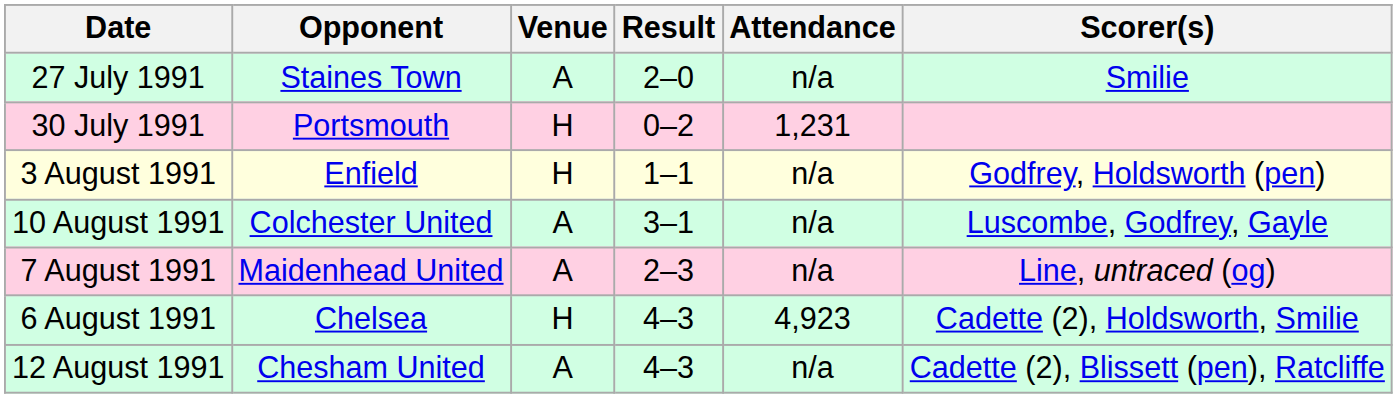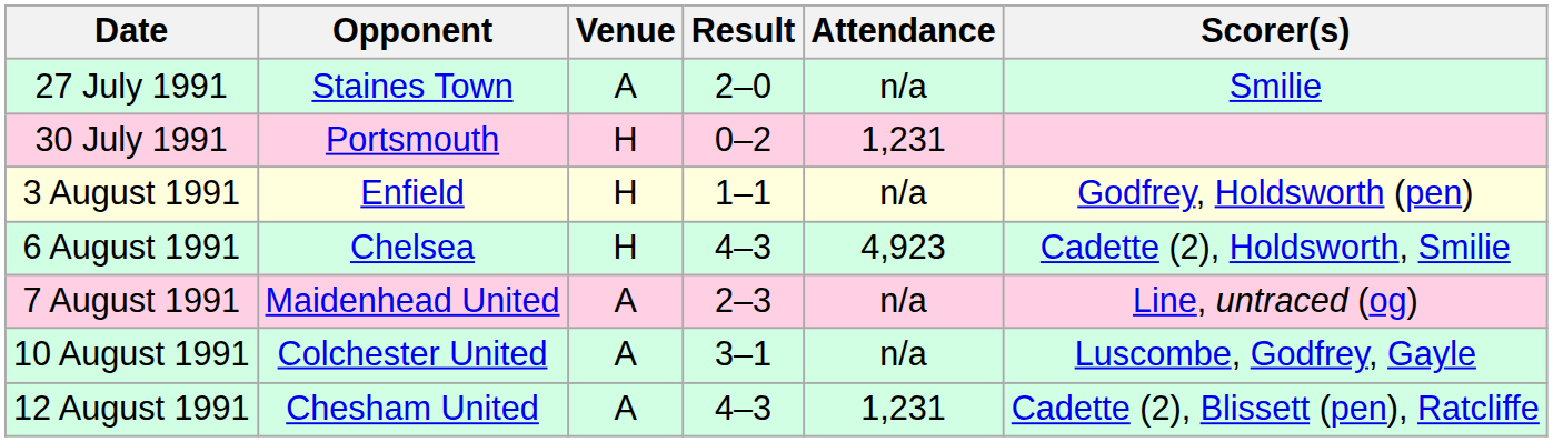rows swapped: 6 August 1991 <-> 10 August 1991
12 August 1991 | Attendance: n/a -> 1,231
